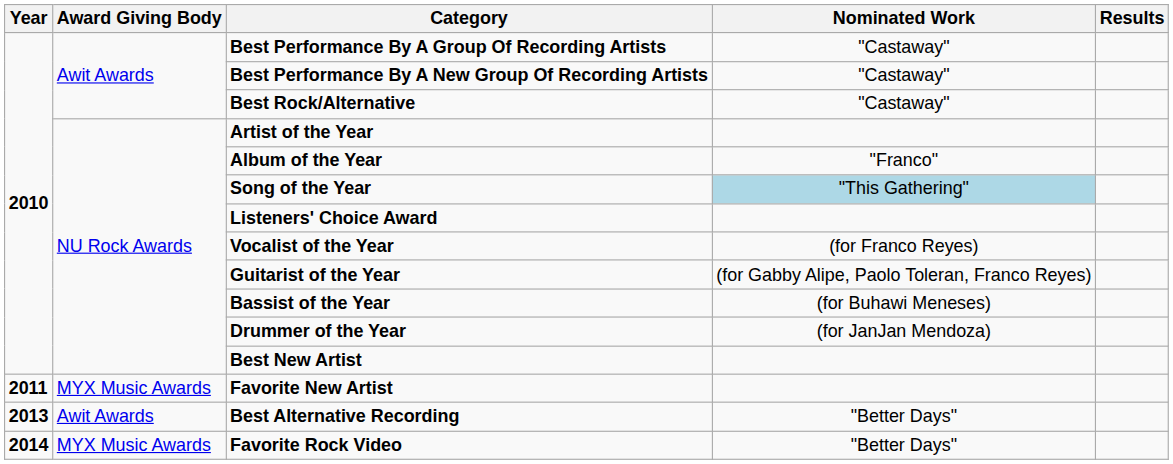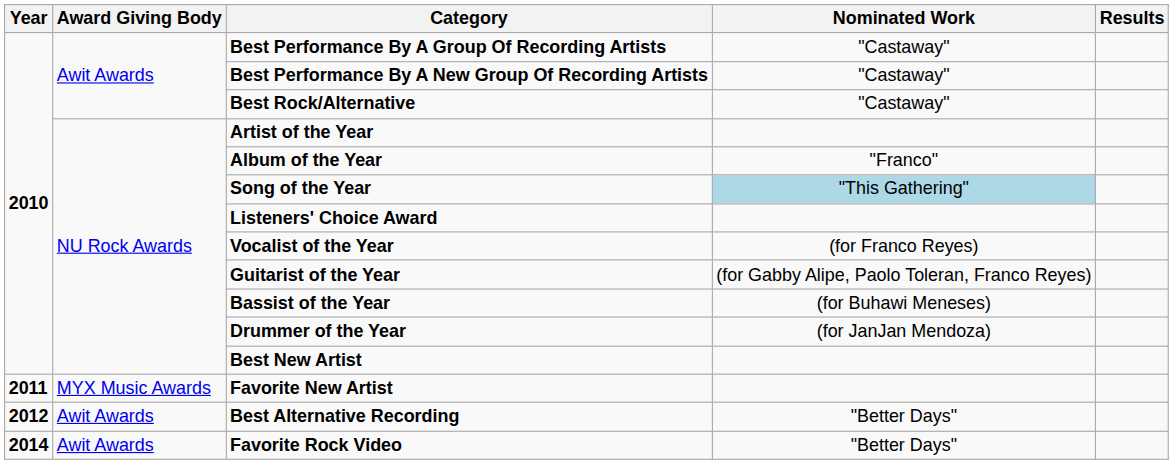Best Alternative Recording | Year: 2013 -> 2012
Favorite Rock Video | Award Giving Body: MYX Music Awards -> Awit Awards
